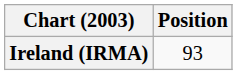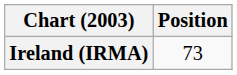Ireland (IRMA) | Position: 93 -> 73
